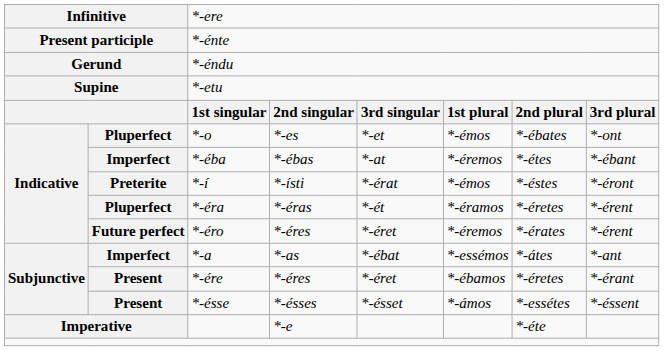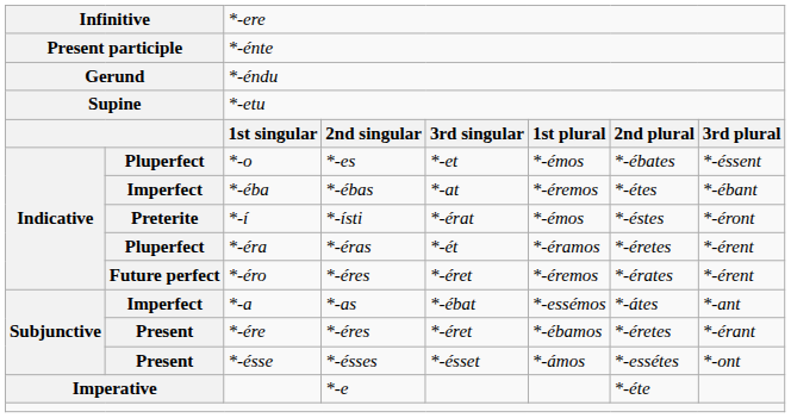*-o | column 8: *-ont -> *-éssent
*-ésse | column 8: *-éssent -> *-ont
